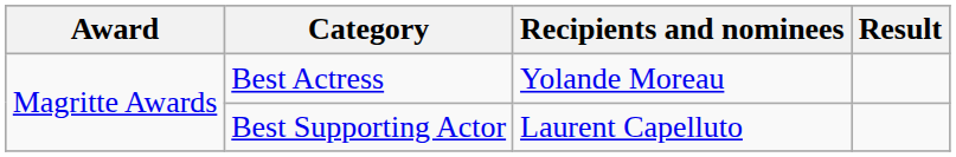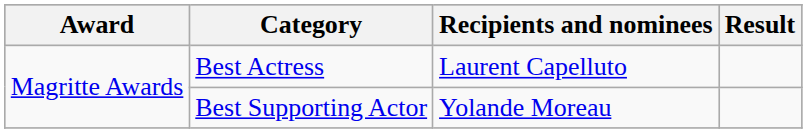Best Actress | Recipients and nominees: Yolande Moreau -> Laurent Capelluto
Best Supporting Actor | Recipients and nominees: Laurent Capelluto -> Yolande Moreau
